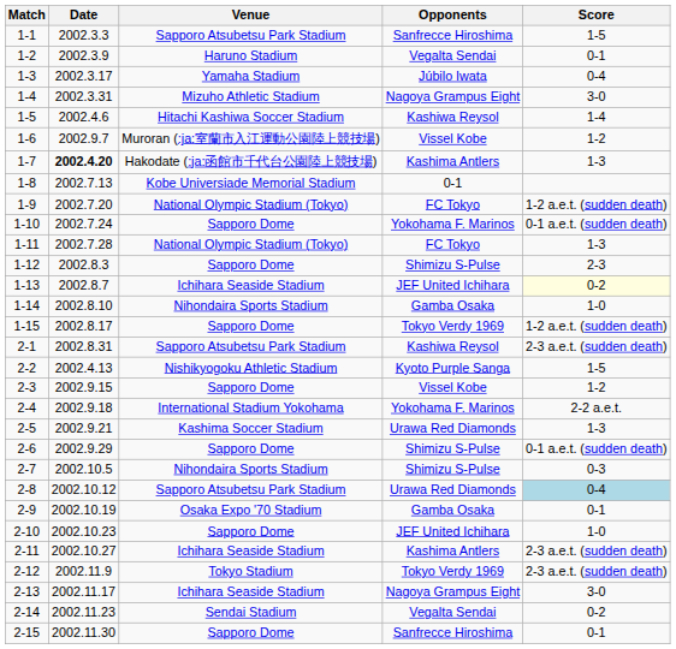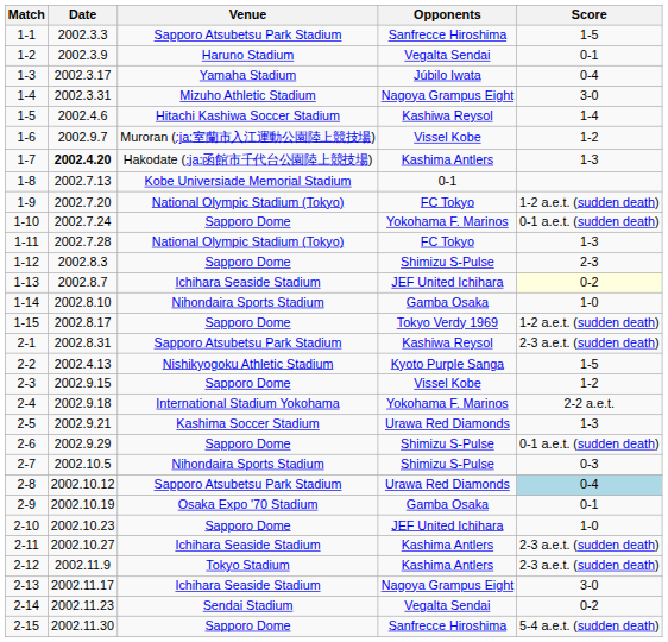2-12 | Opponents: Tokyo Verdy 1969 -> Kashima Antlers
2-15 | Score: 0-1 -> 5-4 a.e.t. (sudden death)
